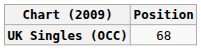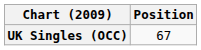UK Singles (OCC) | Position: 68 -> 67
